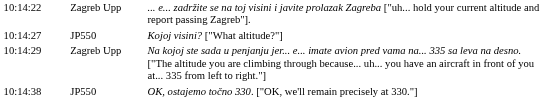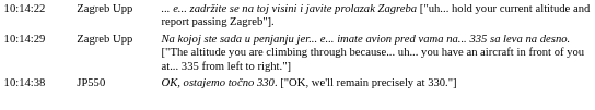- row: 10:14:27 | JP550 | Kojoj visini? ["What altitude?"]
